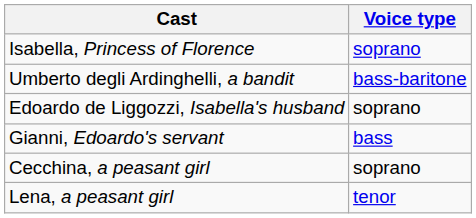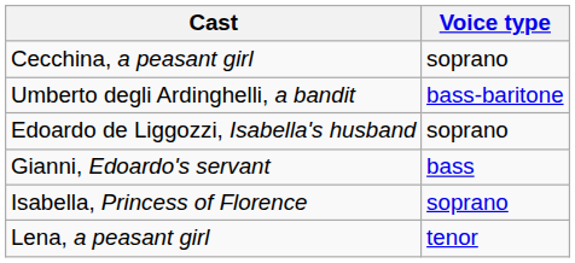rows swapped: Isabella, Princess of Florence <-> Cecchina, a peasant girl
